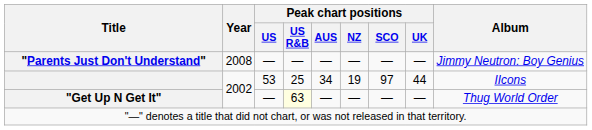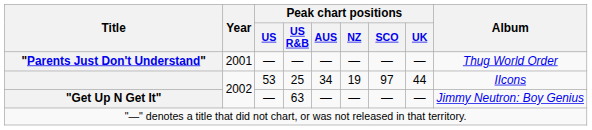"Parents Just Don't Understand" | Year: 2008 -> 2001
"Parents Just Don't Understand" | Album: Jimmy Neutron: Boy Genius -> Thug World Order
"Get Up N Get It" | Peak chart positions / US R&B: lightyellow background -> no background
"Get Up N Get It" | Album: Thug World Order -> Jimmy Neutron: Boy Genius
